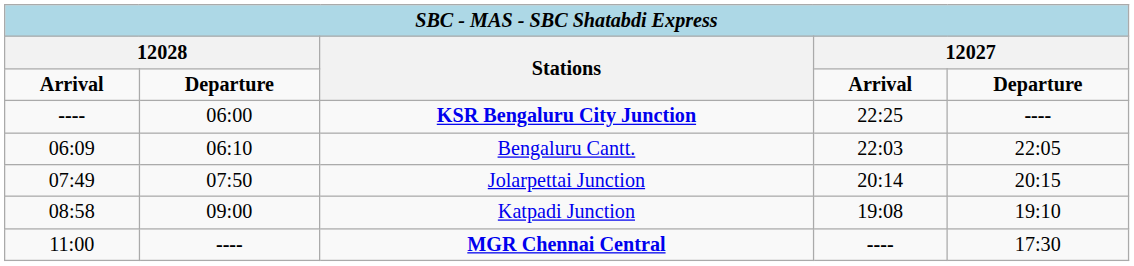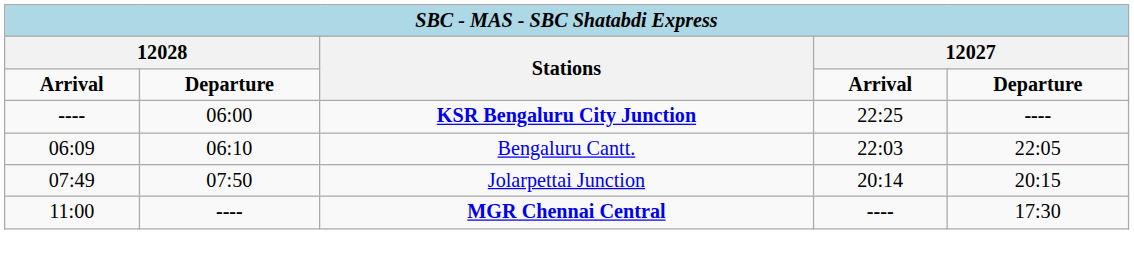- row: 08:58 | 09:00 | Katpadi Junction | 19:08 | 19:10
